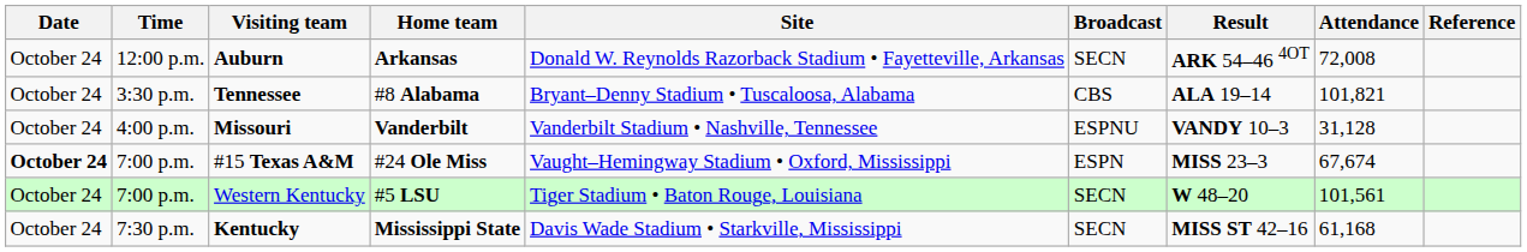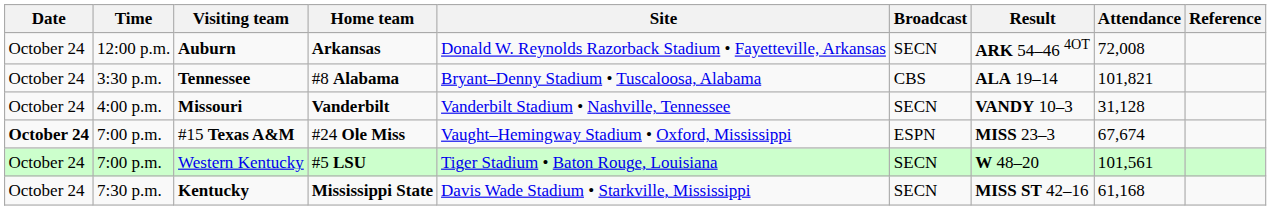Missouri | Broadcast: ESPNU -> SECN
